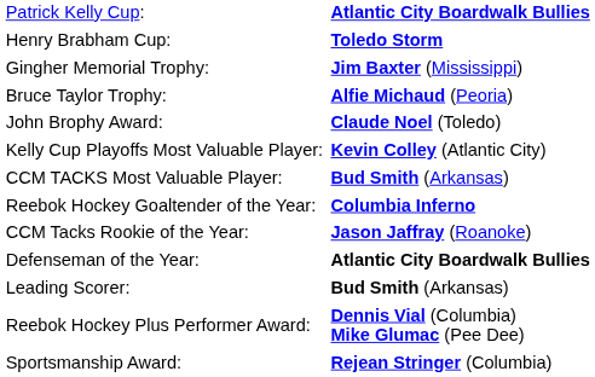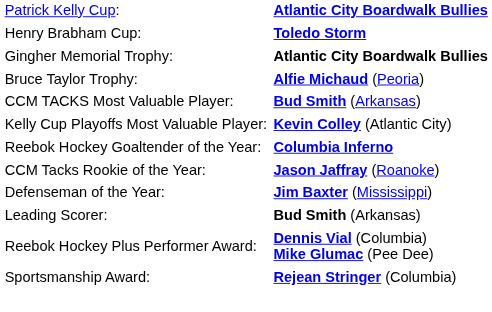Gingher Memorial Trophy: | column 2: Jim Baxter (Mississippi) -> Atlantic City Boardwalk Bullies
- row: John Brophy Award: | Claude Noel (Toledo)
rows swapped: CCM TACKS Most Valuable Player: <-> Kelly Cup Playoffs Most Valuable Player:
Defenseman of the Year: | column 2: Atlantic City Boardwalk Bullies -> Jim Baxter (Mississippi)
